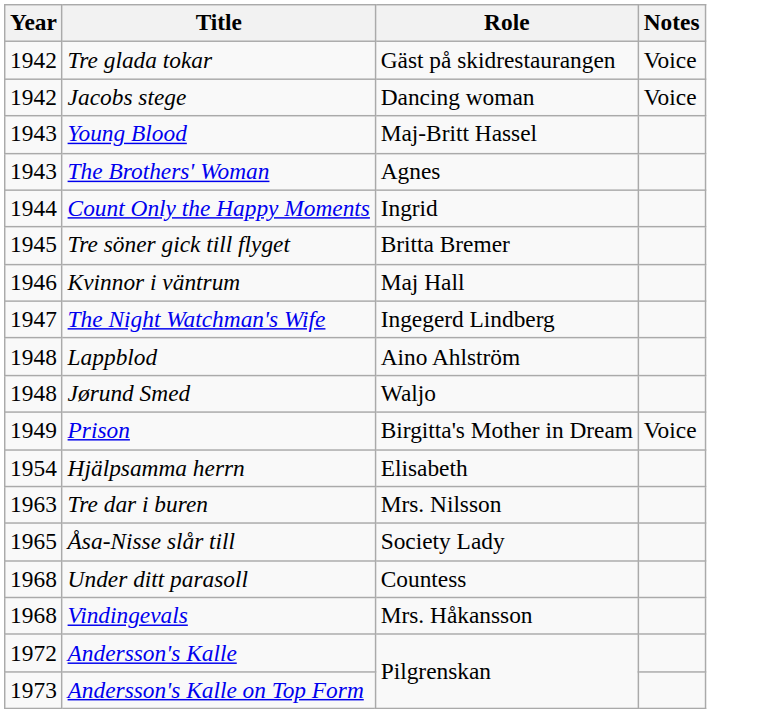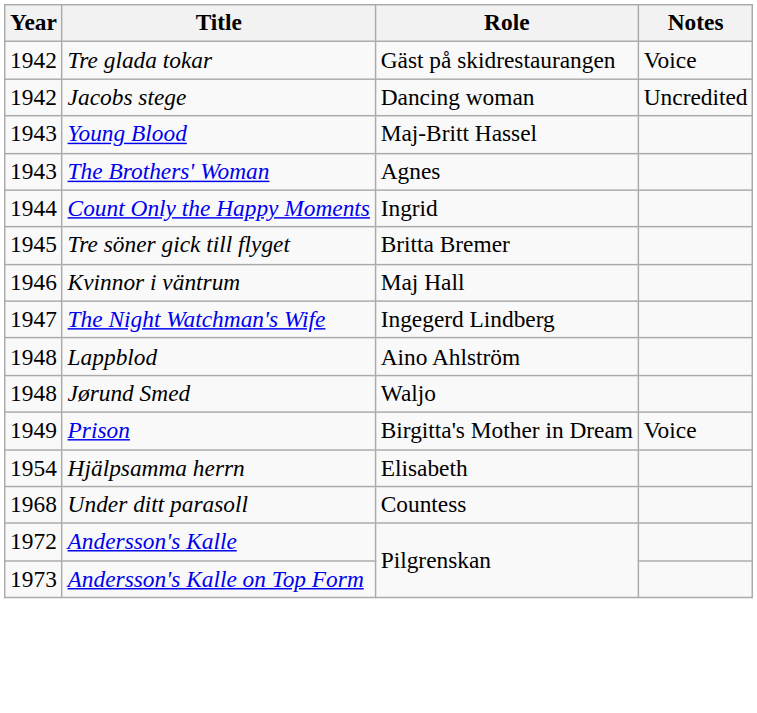Jacobs stege | Notes: Voice -> Uncredited
- row: 1963 | Tre dar i buren | Mrs. Nilsson
- row: 1965 | Åsa-Nisse slår till | Society Lady
- row: 1968 | Vindingevals | Mrs. Håkansson
